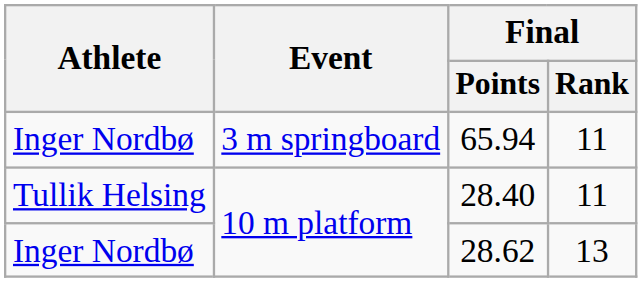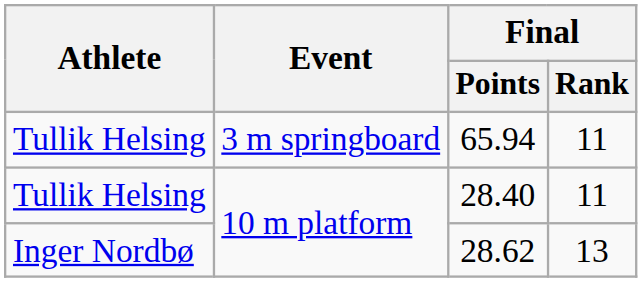65.94 | Athlete: Inger Nordbø -> Tullik Helsing
